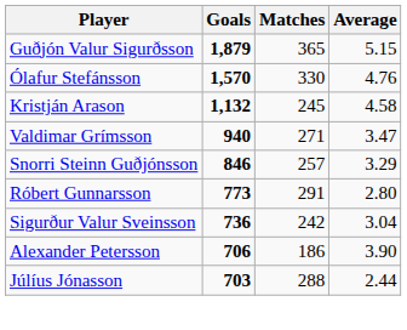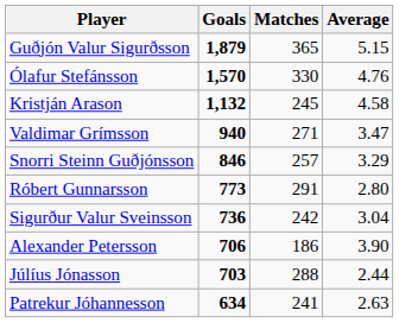+ row: Patrekur Jóhannesson | 634 | 241 | 2.63
